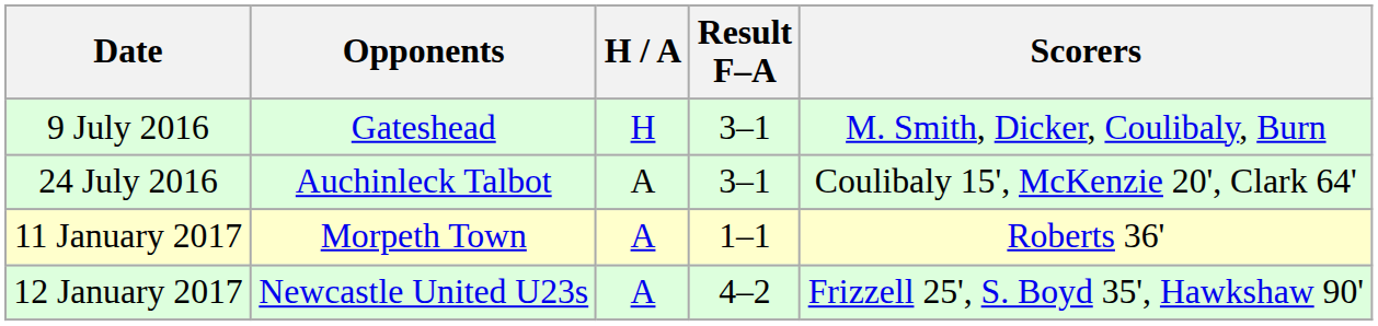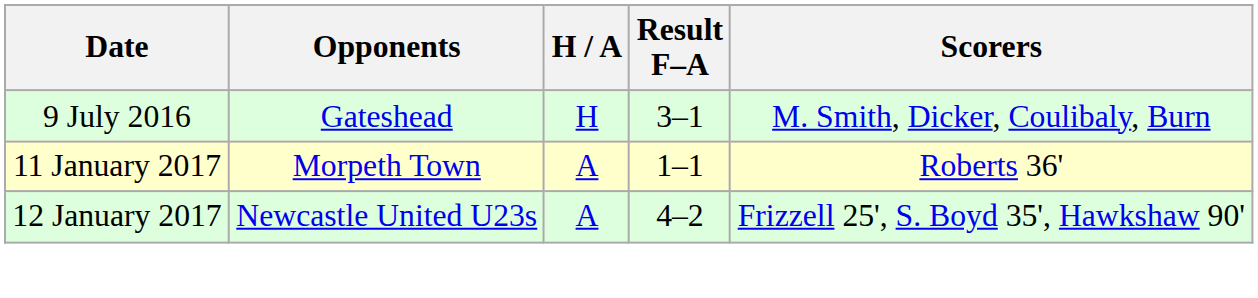- row: 24 July 2016 | Auchinleck Talbot | A | 3–1 | Coulibaly 15', McKenzie 20', Clark 64'
